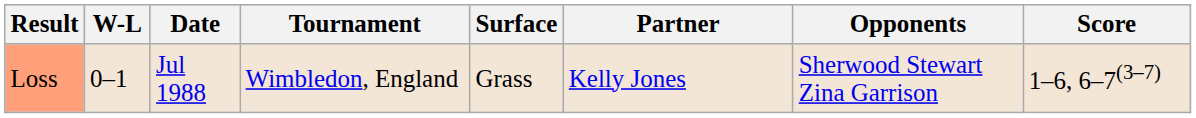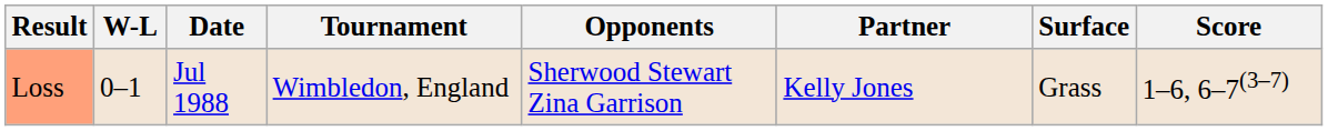columns swapped: Surface <-> Opponents
